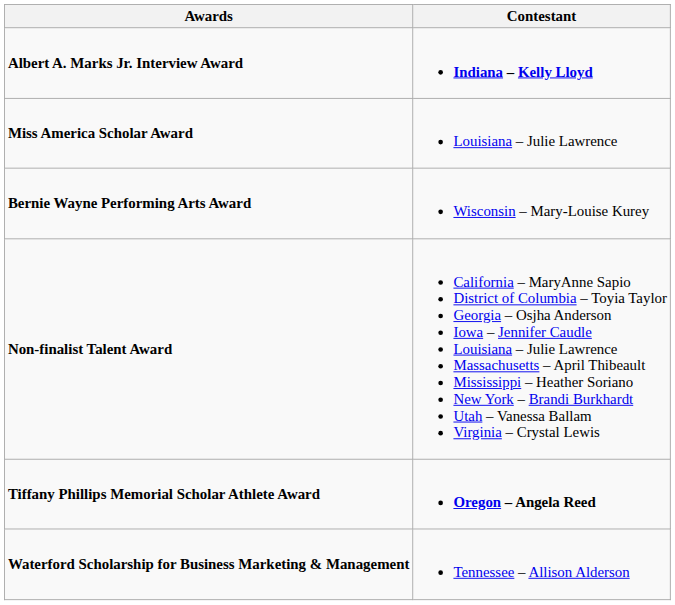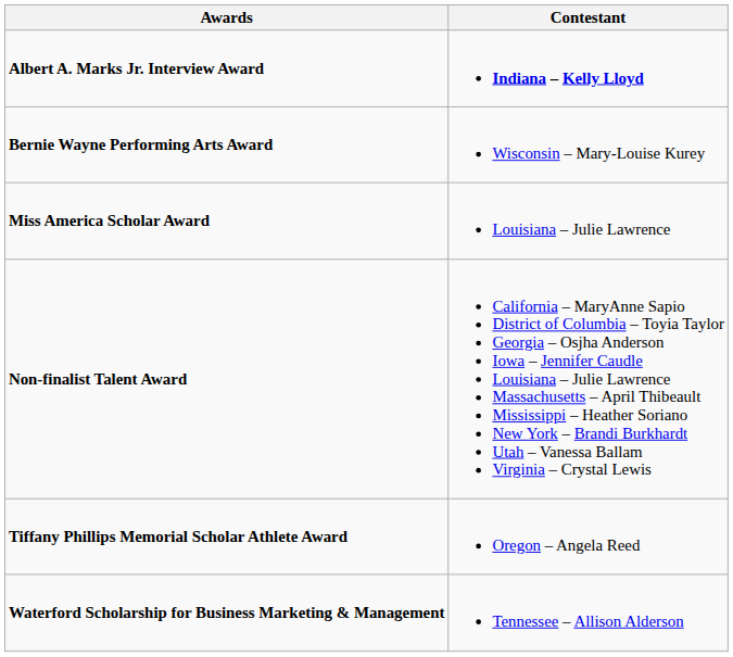rows swapped: Miss America Scholar Award <-> Bernie Wayne Performing Arts Award
Tiffany Phillips Memorial Scholar Athlete Award | Contestant: bold -> normal
